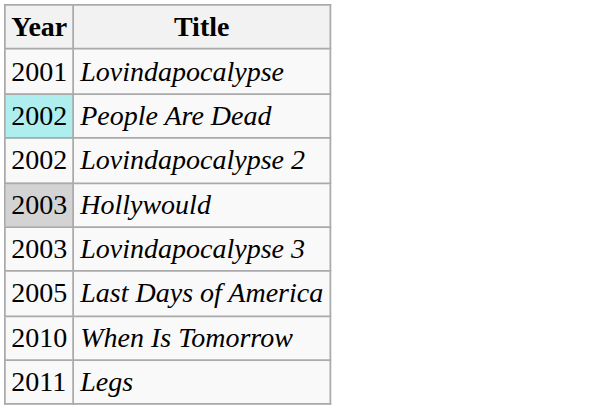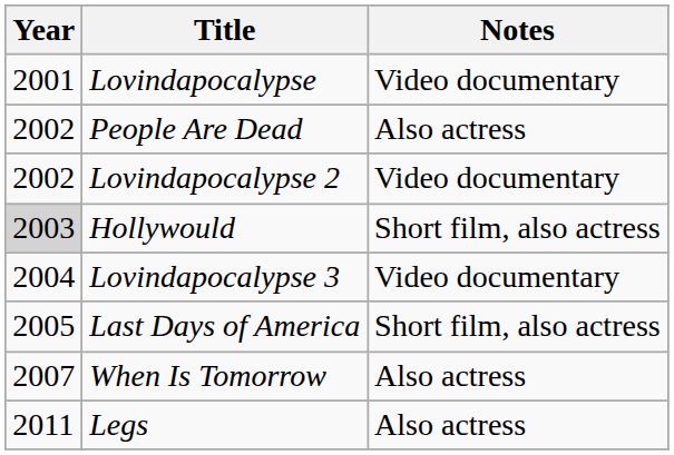+ column: Notes | Video documentary | Also actress | Video documentary | Short film, also actress | Video documentary | Short film, also actress | Also actress | Also actress
People Are Dead | Year: paleturquoise background -> no background
Lovindapocalypse 3 | Year: 2003 -> 2004
When Is Tomorrow | Year: 2010 -> 2007
